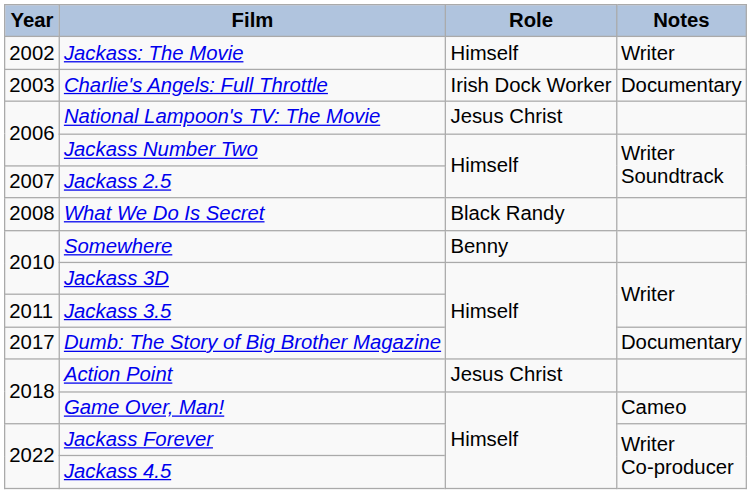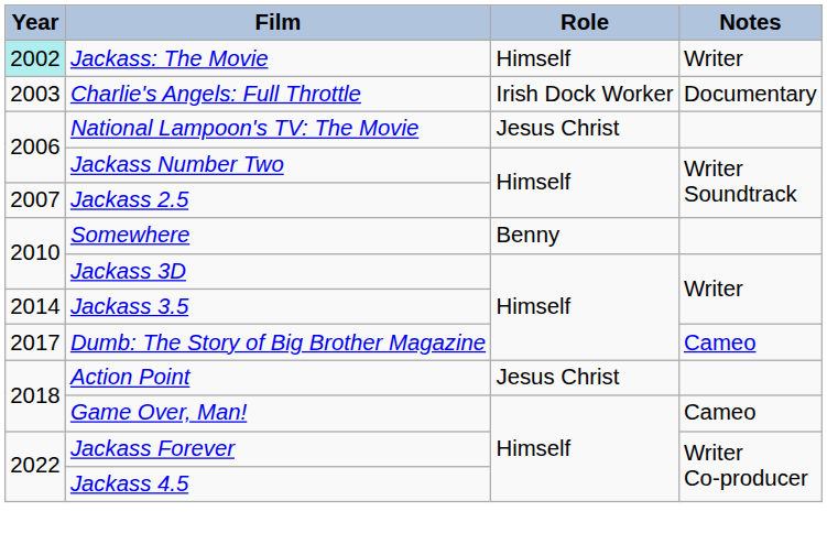Jackass: The Movie | Year: no background -> paleturquoise background
- row: 2008 | What We Do Is Secret | Black Randy
Jackass 3.5 | Year: 2011 -> 2014
Dumb: The Story of Big Brother Magazine | Notes: Documentary -> Cameo
